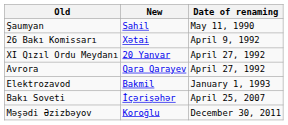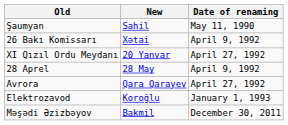+ row: 28 Aprel | 28 May | April 9, 1992
Elektrozavod | New: Bakmil -> Koroğlu
- row: Bakı Soveti | İçәrişәhәr | April 25, 2007
Məşədi Əzizbəyov | New: Koroğlu -> Bakmil
